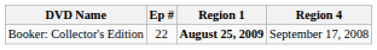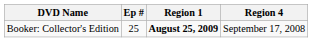Booker: Collector's Edition | Ep #: 22 -> 25
